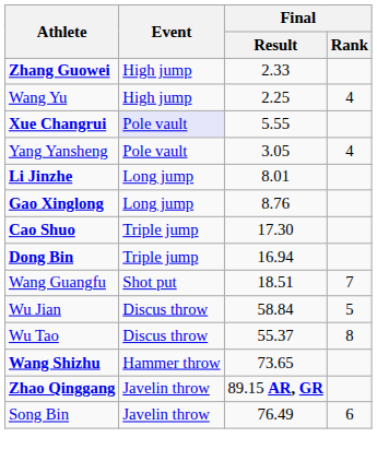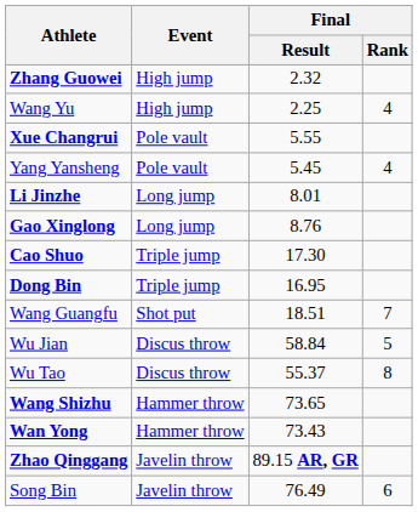Zhang Guowei | Final / Result: 2.33 -> 2.32
Xue Changrui | Event: lavender background -> no background
Yang Yansheng | Final / Result: 3.05 -> 5.45
Dong Bin | Final / Result: 16.94 -> 16.95
+ row: Wan Yong | Hammer throw | 73.43
